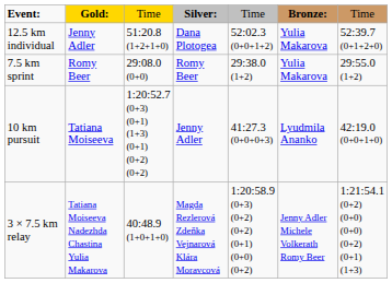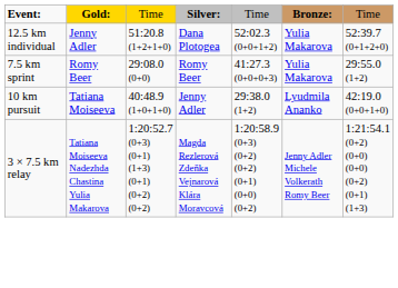7.5 km sprint | column 5: 29:38.0 (1+2) -> 41:27.3 (0+0+0+3)
10 km pursuit | column 3: 1:20:52.7 (0+3) (0+1) (1+3) (0+1) (0+2) (0+2) -> 40:48.9 (1+0+1+0)
10 km pursuit | column 5: 41:27.3 (0+0+0+3) -> 29:38.0 (1+2)
3 × 7.5 km relay | column 3: 40:48.9 (1+0+1+0) -> 1:20:52.7 (0+3) (0+1) (1+3) (0+1) (0+2) (0+2)
